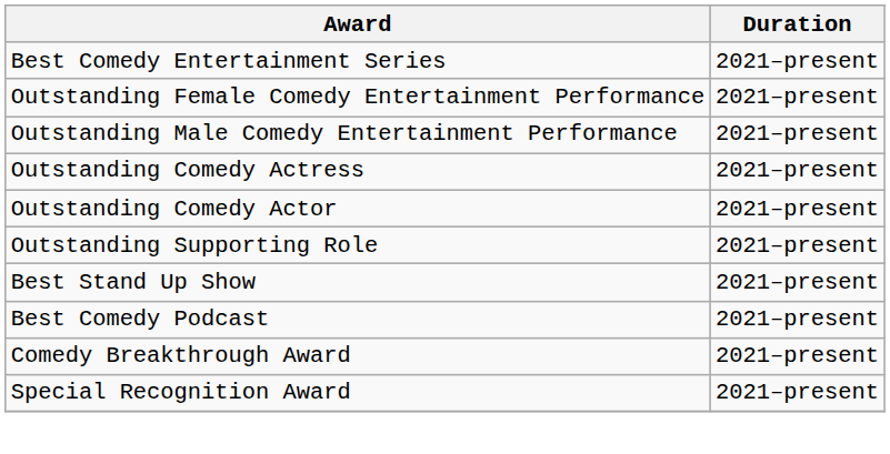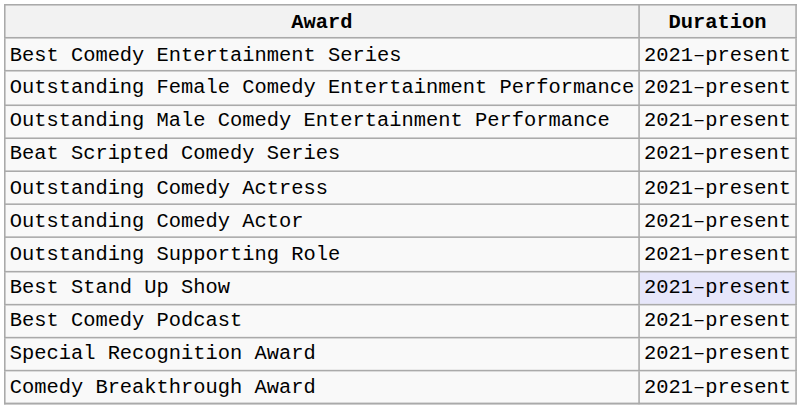+ row: Beat Scripted Comedy Series | 2021–present
Best Stand Up Show | Duration: no background -> lavender background
rows swapped: Comedy Breakthrough Award <-> Special Recognition Award
